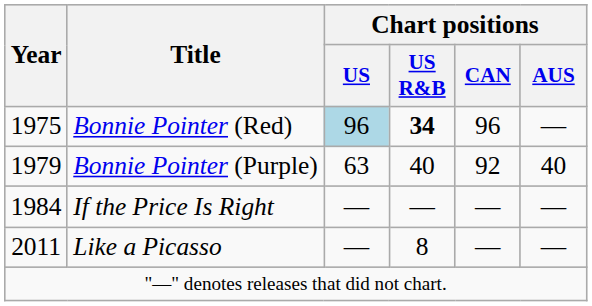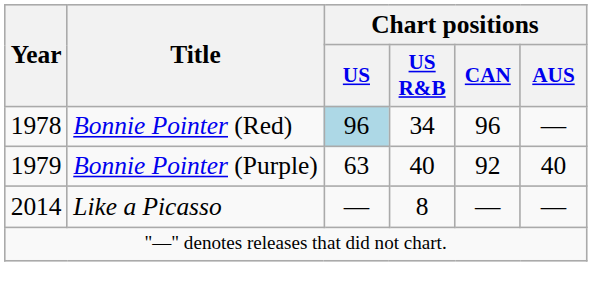Bonnie Pointer (Red) | Year: 1975 -> 1978
Bonnie Pointer (Red) | Chart positions / US R&B: bold -> normal
- row: 1984 | If the Price Is Right | — | — | — | —
Like a Picasso | Year: 2011 -> 2014
